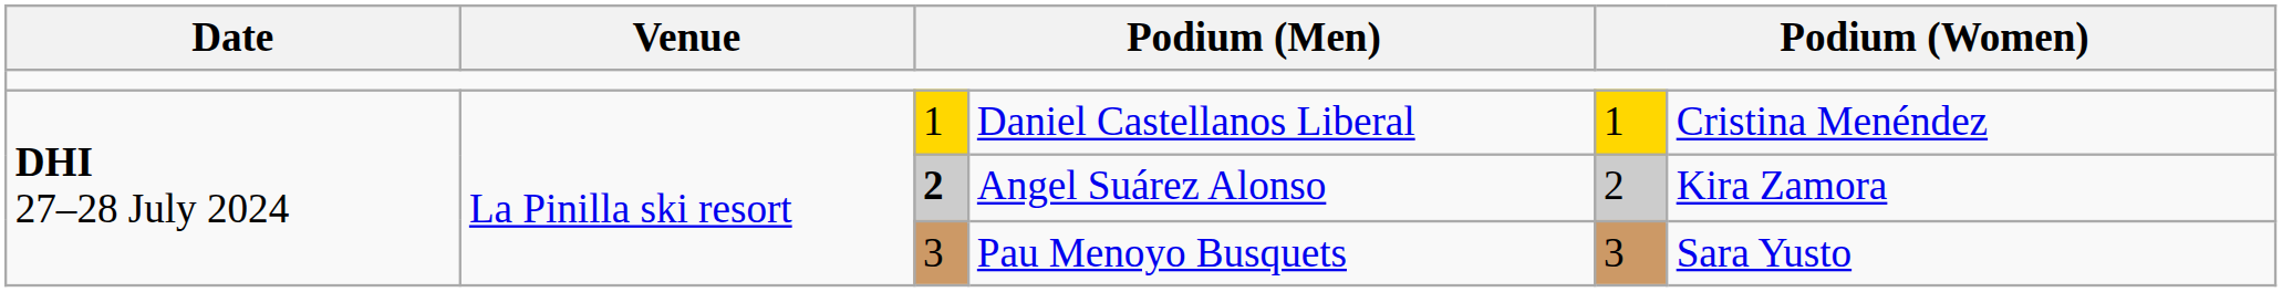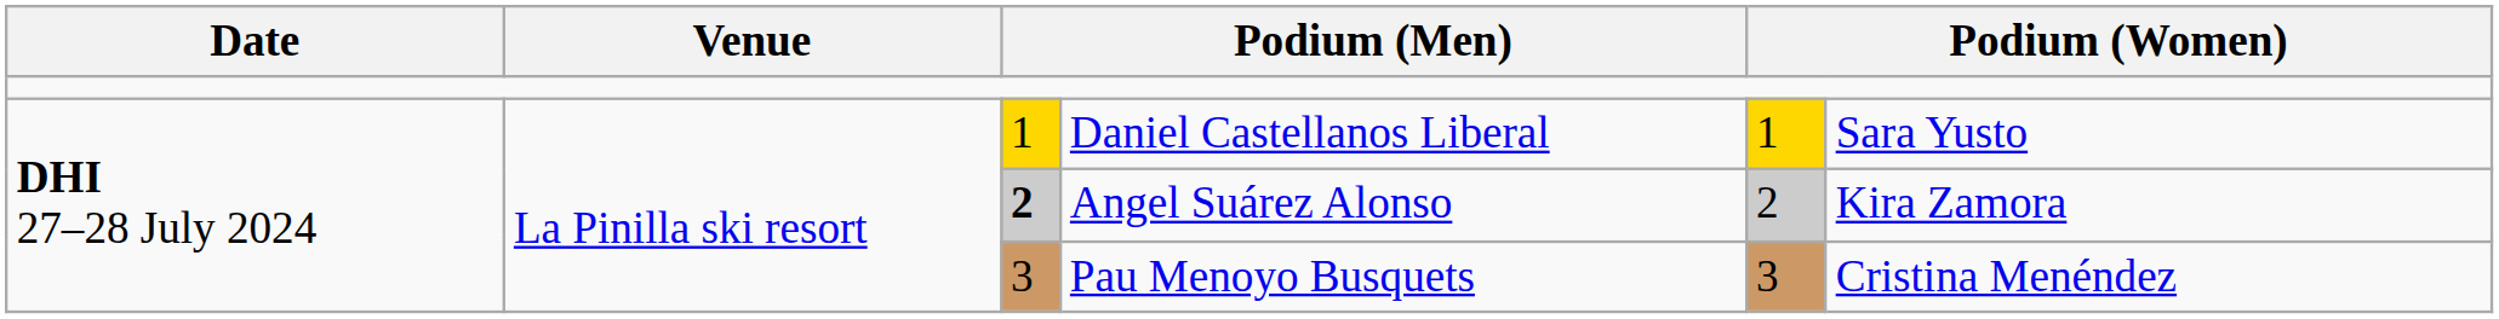Daniel Castellanos Liberal | column 6: Cristina Menéndez -> Sara Yusto
Pau Menoyo Busquets | column 6: Sara Yusto -> Cristina Menéndez
